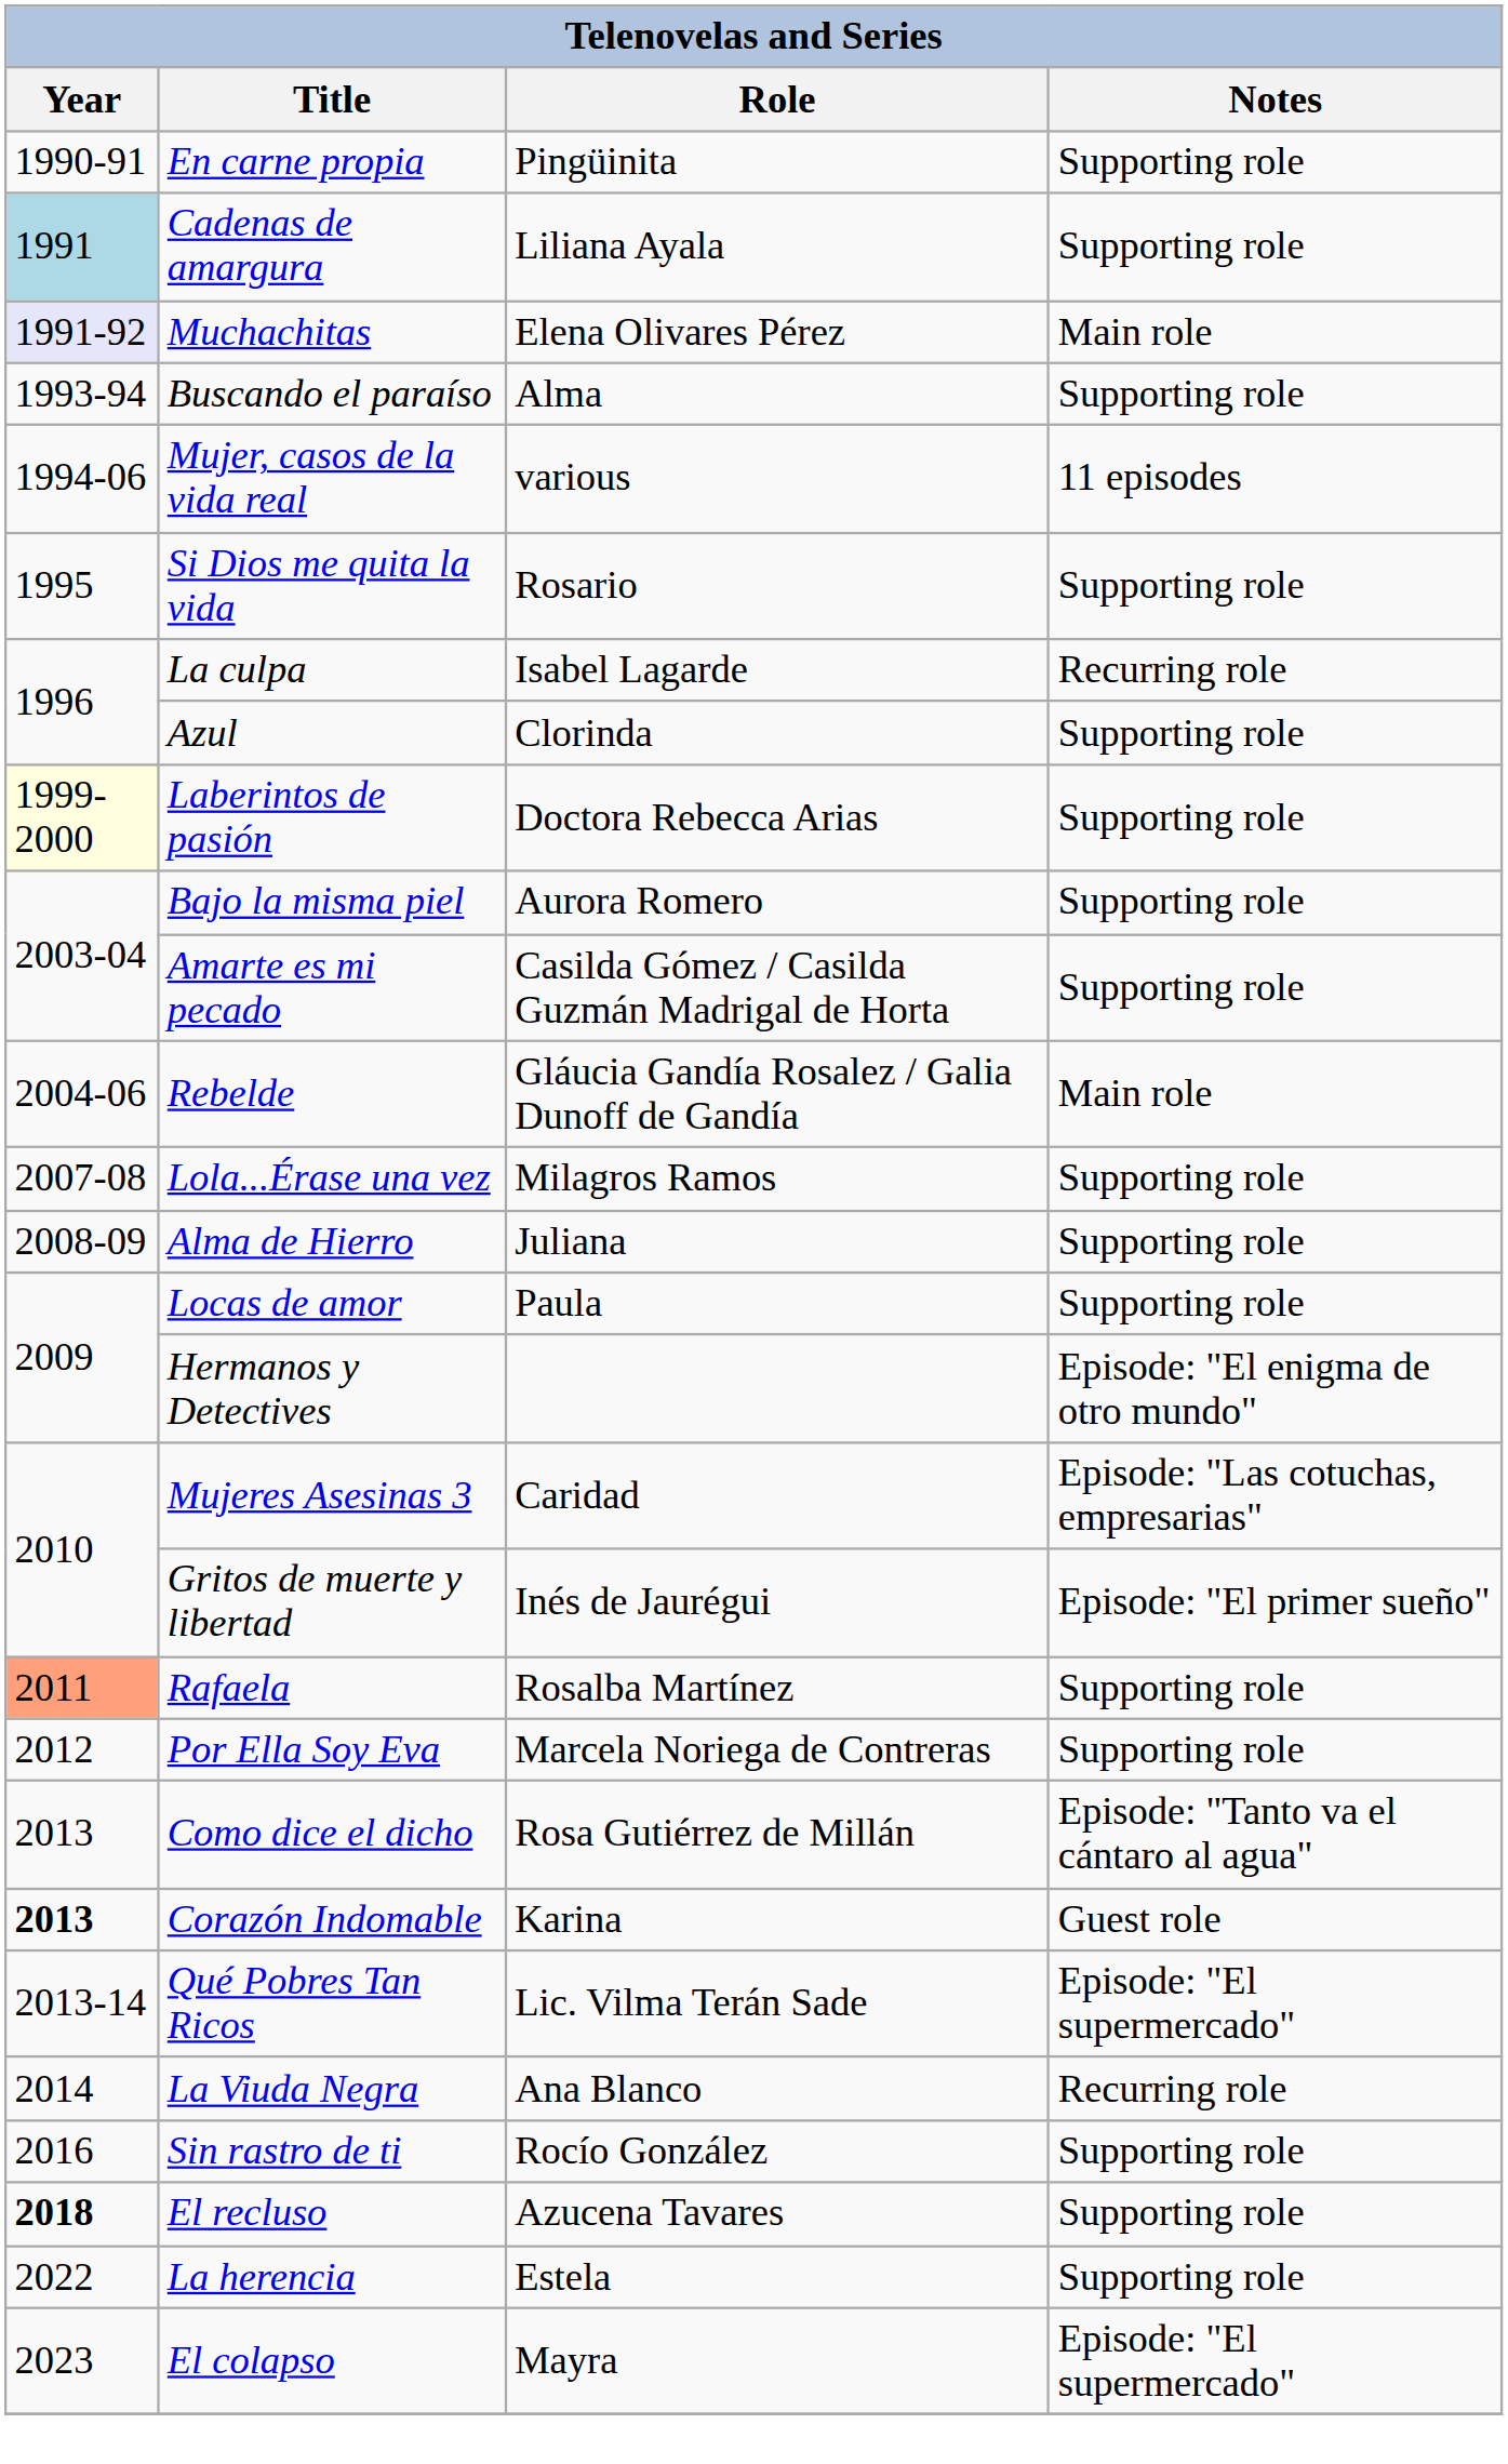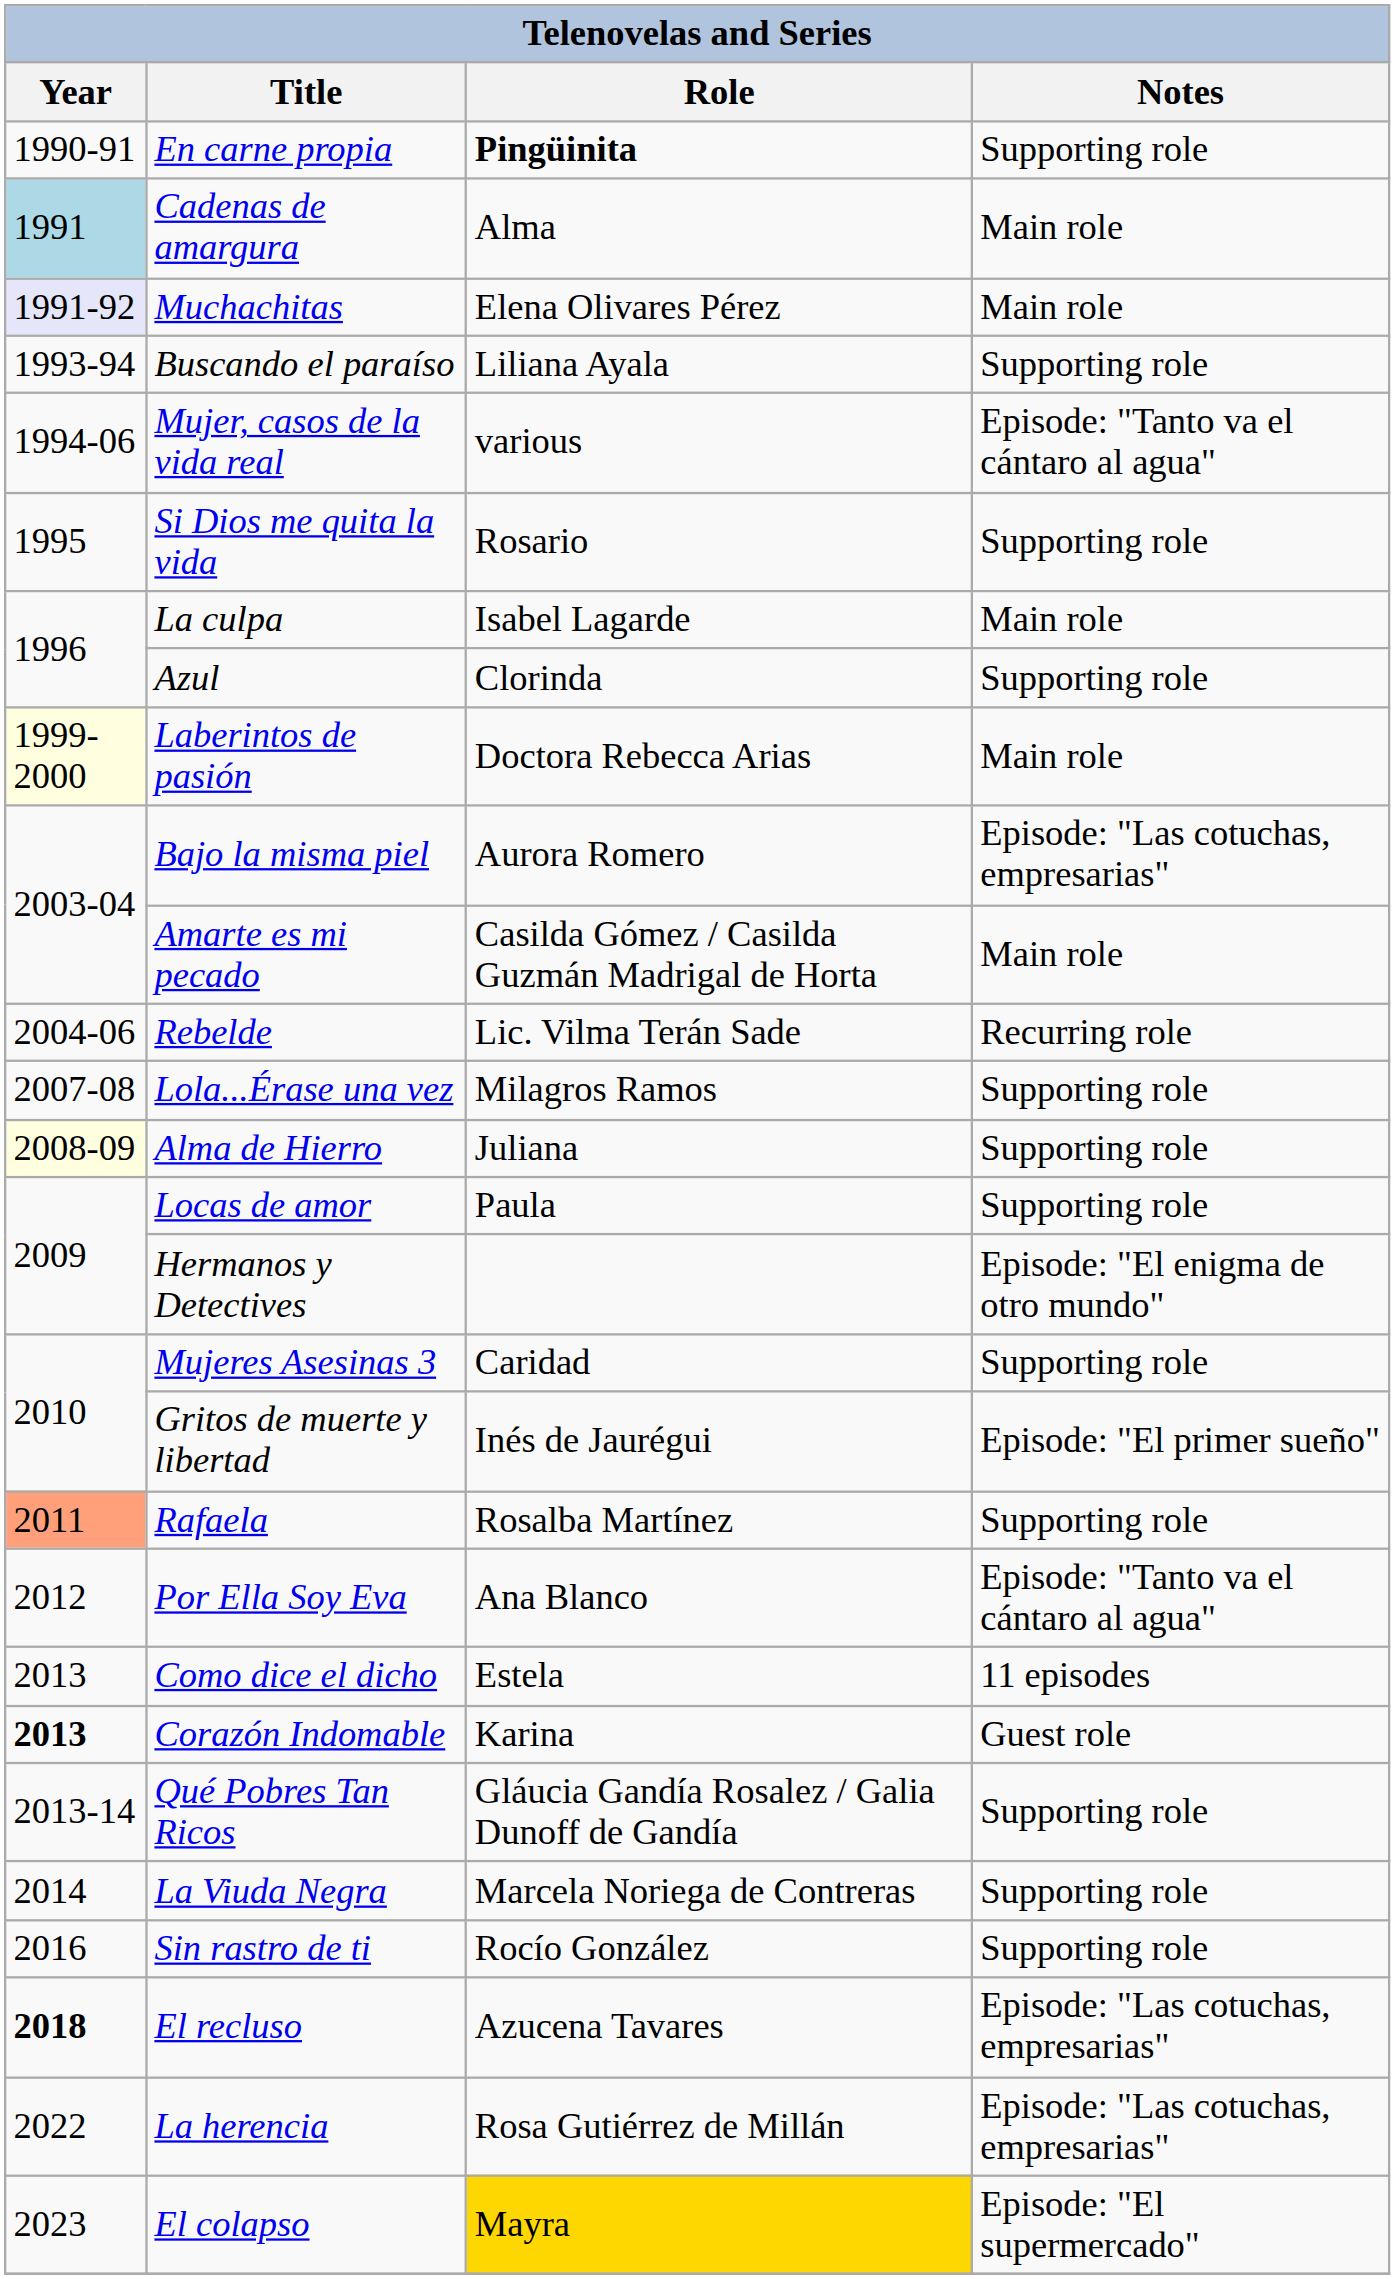En carne propia | Role: normal -> bold
Cadenas de amargura | Role: Liliana Ayala -> Alma
Cadenas de amargura | Notes: Supporting role -> Main role
Buscando el paraíso | Role: Alma -> Liliana Ayala
Mujer, casos de la vida real | Notes: 11 episodes -> Episode: "Tanto va el cántaro al agua"
La culpa | Notes: Recurring role -> Main role
Laberintos de pasión | Notes: Supporting role -> Main role
Bajo la misma piel | Notes: Supporting role -> Episode: "Las cotuchas, empresarias"
Amarte es mi pecado | Notes: Supporting role -> Main role
Rebelde | Role: Gláucia Gandía Rosalez / Galia Dunoff de Gandía -> Lic. Vilma Terán Sade
Rebelde | Notes: Main role -> Recurring role
Alma de Hierro | Year: no background -> lightyellow background
Mujeres Asesinas 3 | Notes: Episode: "Las cotuchas, empresarias" -> Supporting role
Por Ella Soy Eva | Role: Marcela Noriega de Contreras -> Ana Blanco
Por Ella Soy Eva | Notes: Supporting role -> Episode: "Tanto va el cántaro al agua"
Como dice el dicho | Role: Rosa Gutiérrez de Millán -> Estela
Como dice el dicho | Notes: Episode: "Tanto va el cántaro al agua" -> 11 episodes
Qué Pobres Tan Ricos | Role: Lic. Vilma Terán Sade -> Gláucia Gandía Rosalez / Galia Dunoff de Gandía
Qué Pobres Tan Ricos | Notes: Episode: "El supermercado" -> Supporting role
La Viuda Negra | Role: Ana Blanco -> Marcela Noriega de Contreras
La Viuda Negra | Notes: Recurring role -> Supporting role
El recluso | Notes: Supporting role -> Episode: "Las cotuchas, empresarias"
La herencia | Role: Estela -> Rosa Gutiérrez de Millán
La herencia | Notes: Supporting role -> Episode: "Las cotuchas, empresarias"
El colapso | Role: no background -> gold background
